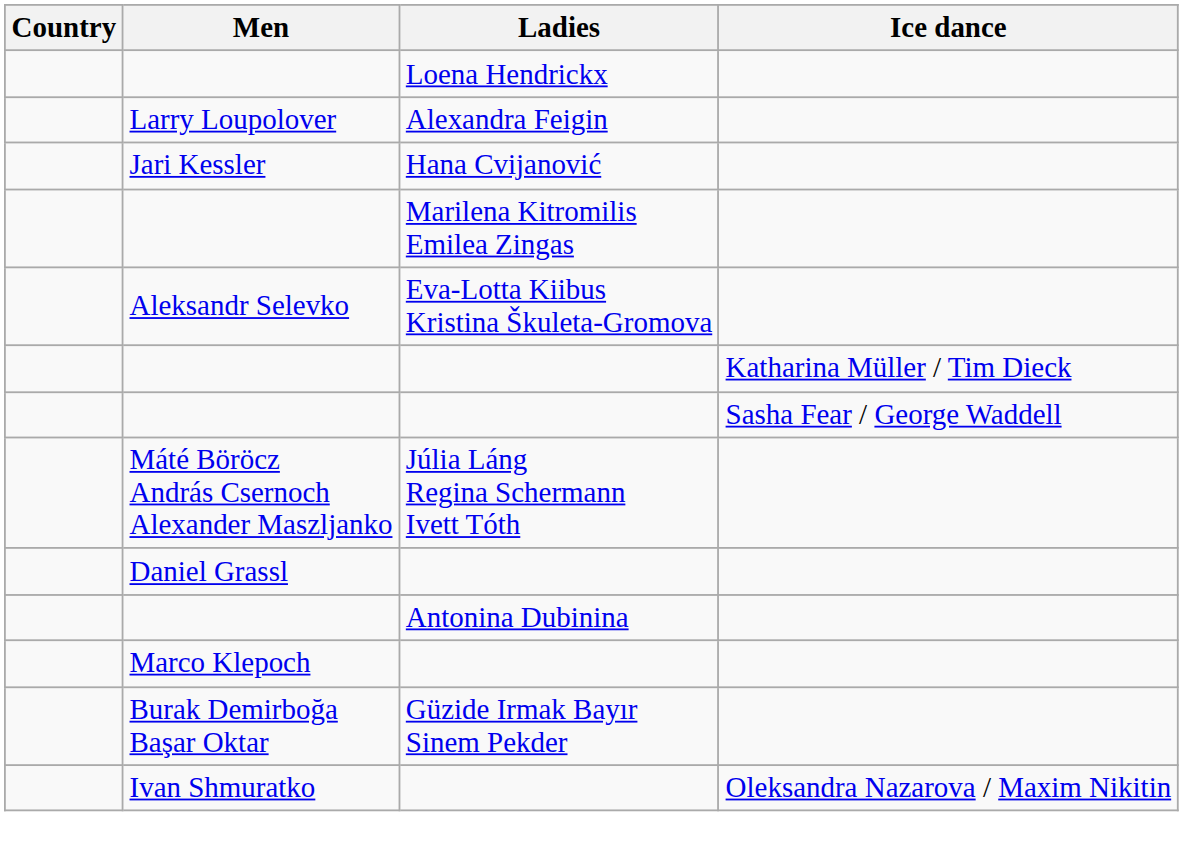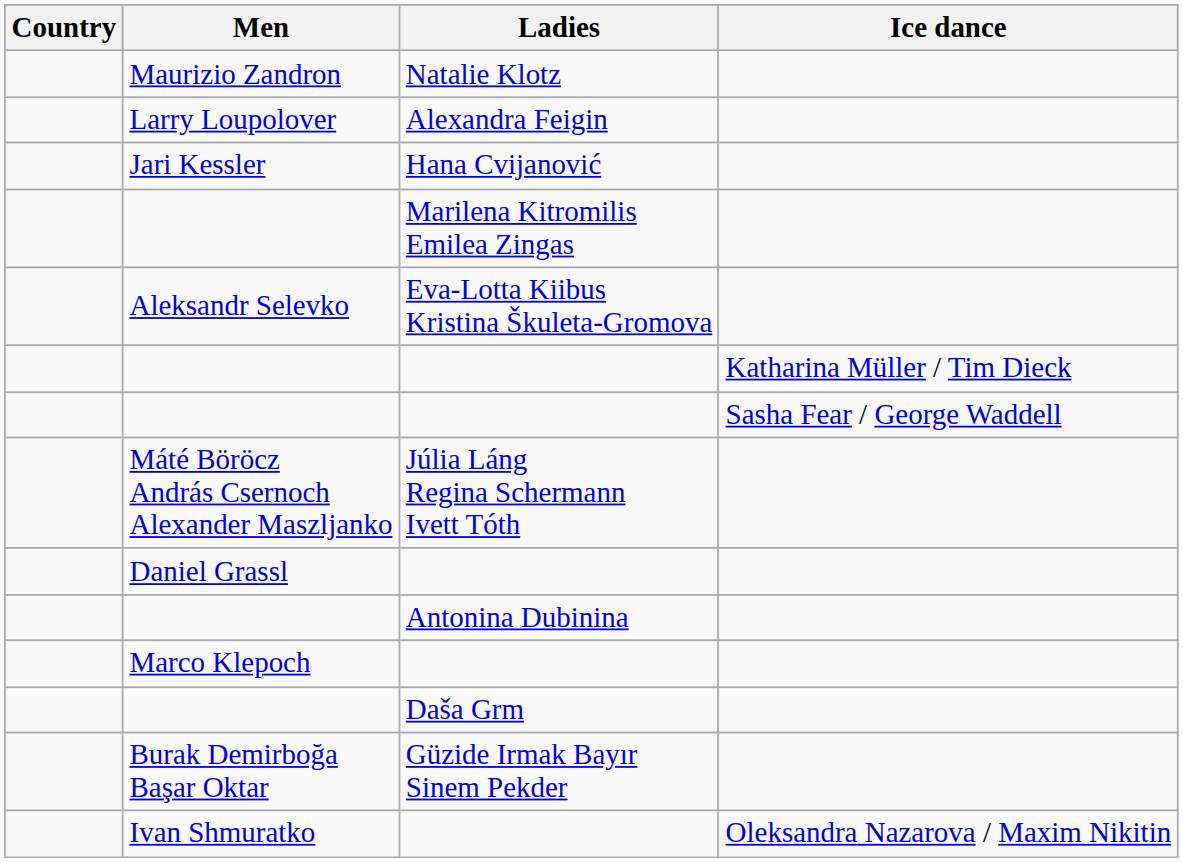+ row: Maurizio Zandron | Natalie Klotz
- row: Loena Hendrickx
+ row: Daša Grm
